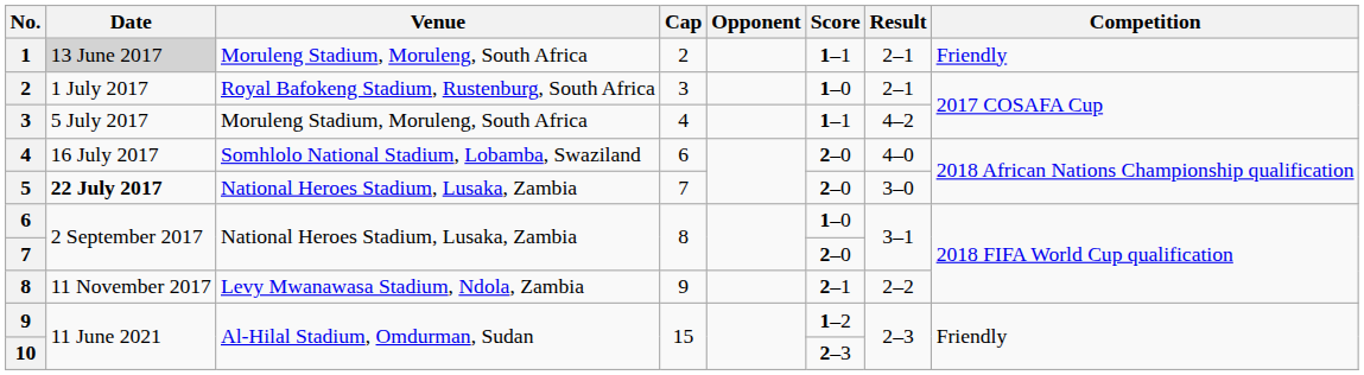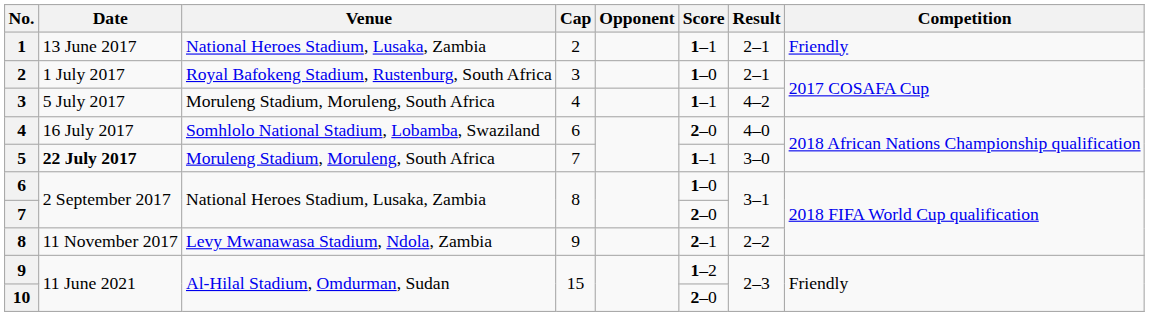1 | Date: lightgrey background -> no background
1 | Venue: Moruleng Stadium, Moruleng, South Africa -> National Heroes Stadium, Lusaka, Zambia
5 | Venue: National Heroes Stadium, Lusaka, Zambia -> Moruleng Stadium, Moruleng, South Africa
5 | Score: 2–0 -> 1–1
10 | Score: 2–3 -> 2–0
